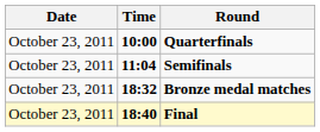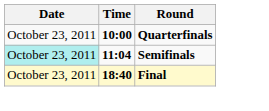Semifinals | Date: no background -> paleturquoise background
- row: October 23, 2011 | 18:32 | Bronze medal matches
